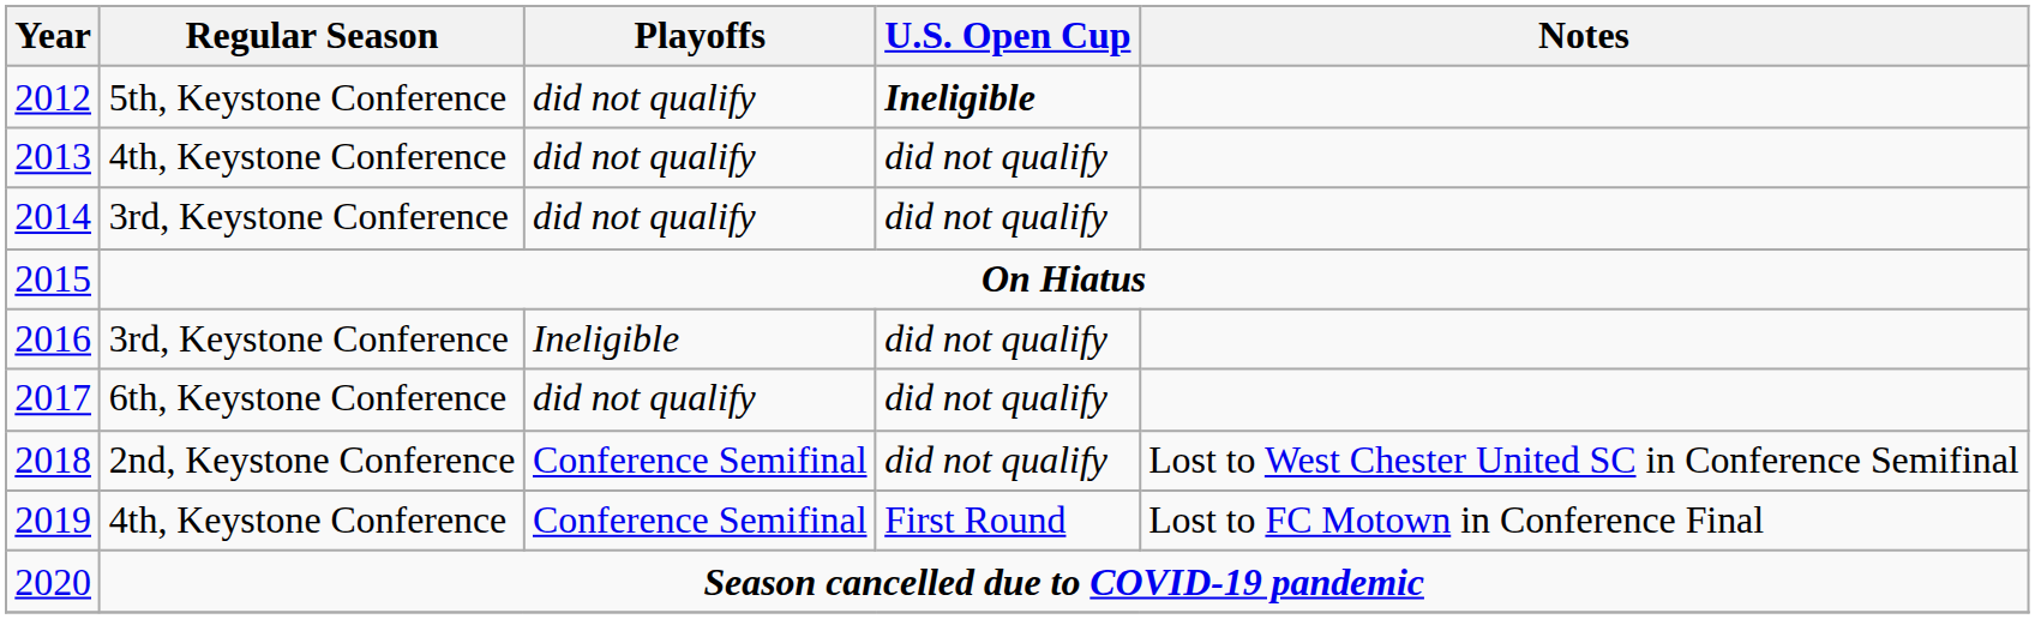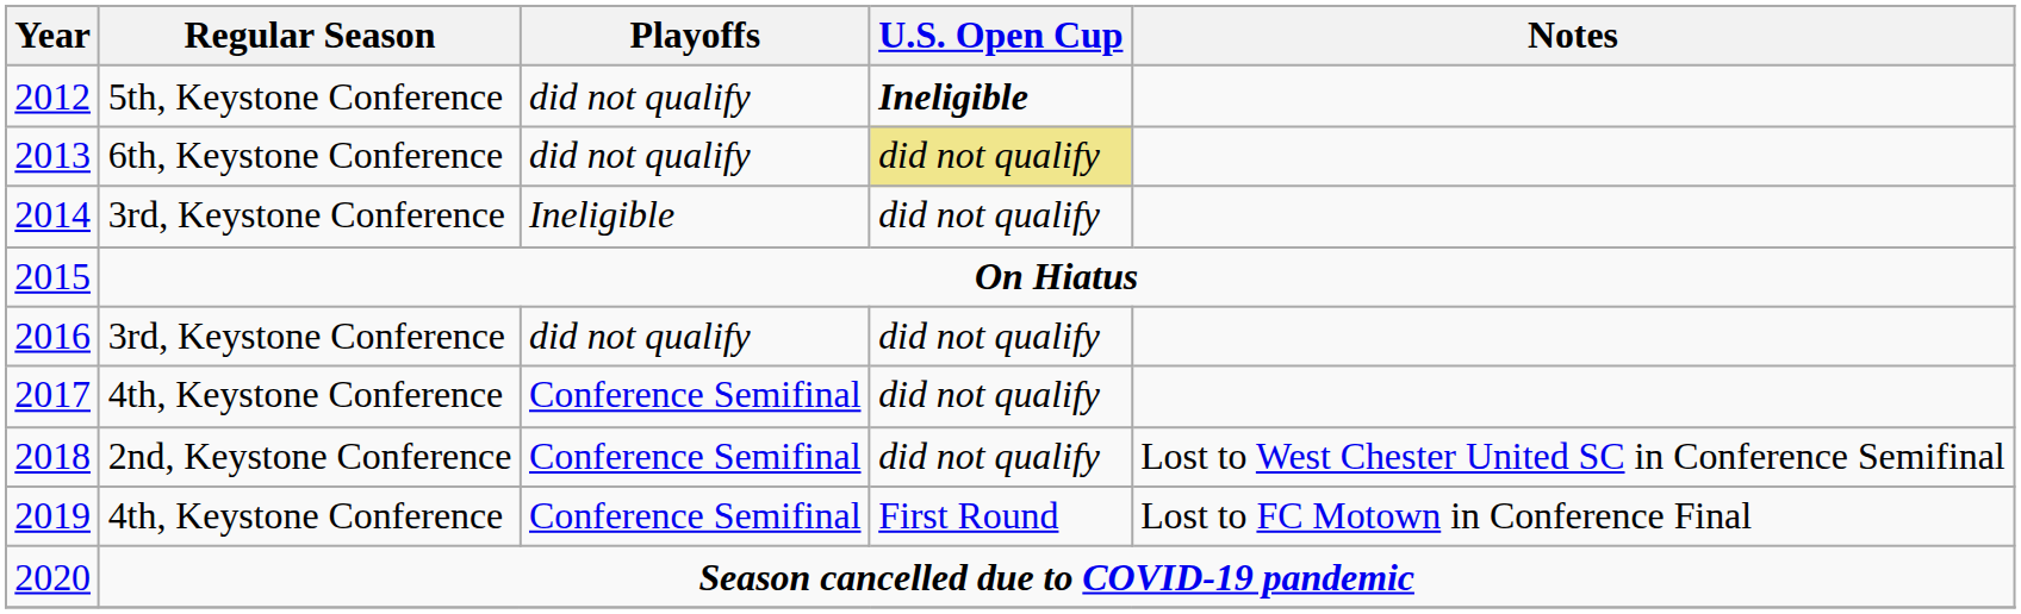2013 | Regular Season: 4th, Keystone Conference -> 6th, Keystone Conference
2013 | U.S. Open Cup: no background -> khaki background
2014 | Playoffs: did not qualify -> Ineligible
2016 | Playoffs: Ineligible -> did not qualify
2017 | Regular Season: 6th, Keystone Conference -> 4th, Keystone Conference
2017 | Playoffs: did not qualify -> Conference Semifinal
